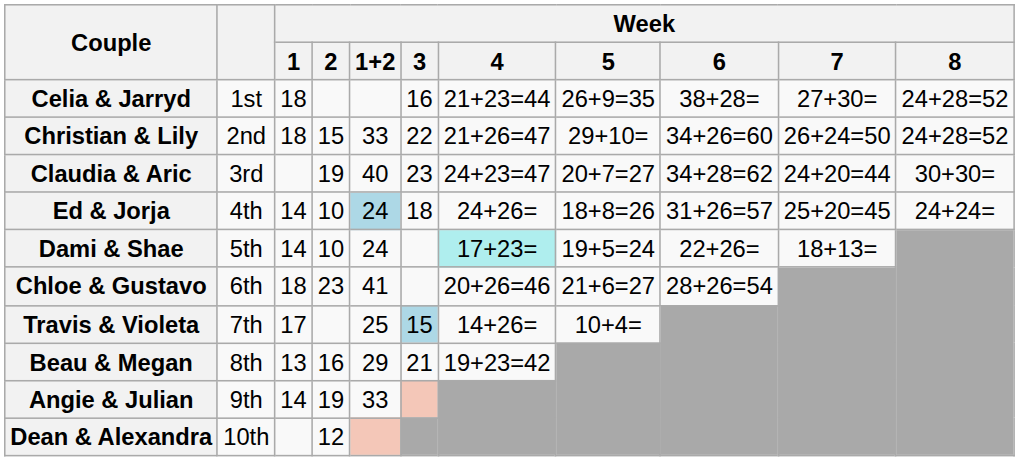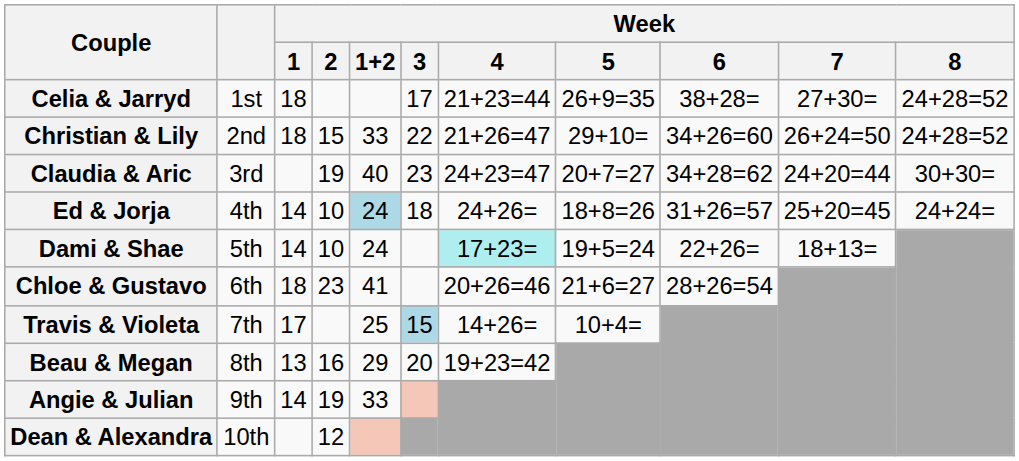Celia & Jarryd | Week / 3: 16 -> 17
Beau & Megan | Week / 3: 21 -> 20
